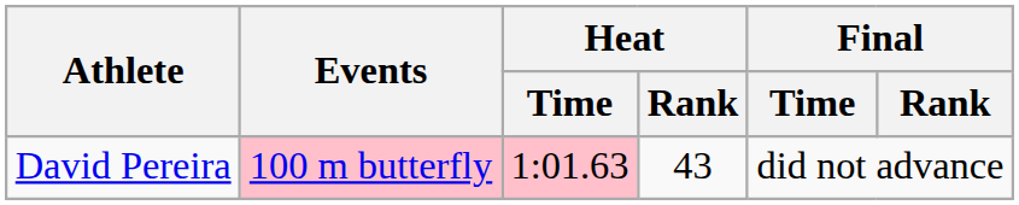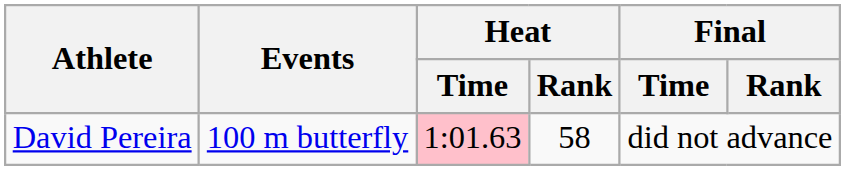David Pereira | Events: pink background -> no background
David Pereira | Heat / Rank: 43 -> 58
